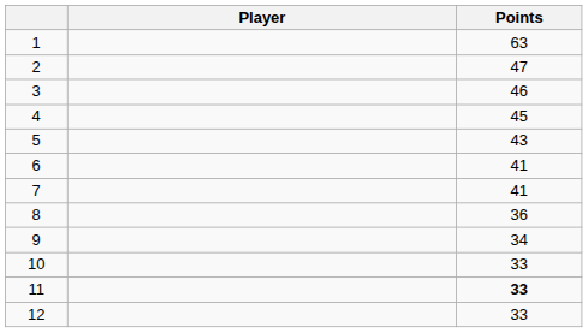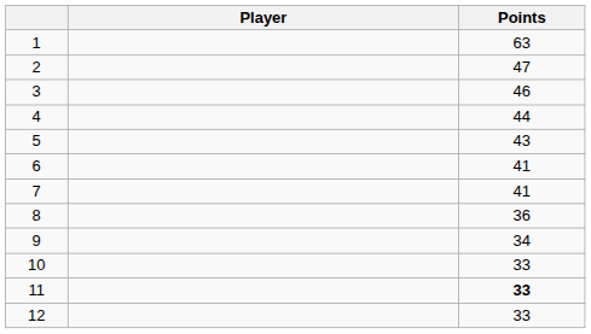4 | Points: 45 -> 44
